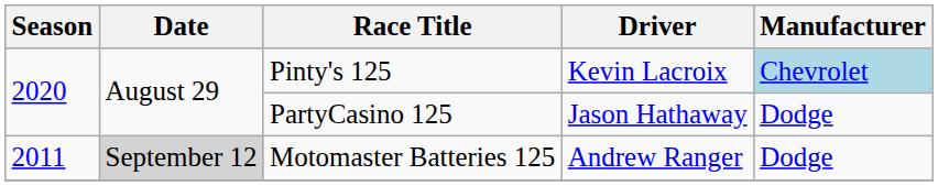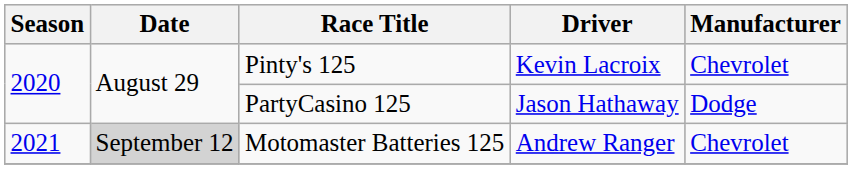Pinty's 125 | Manufacturer: lightblue background -> no background
Motomaster Batteries 125 | Season: 2011 -> 2021
Motomaster Batteries 125 | Manufacturer: Dodge -> Chevrolet
